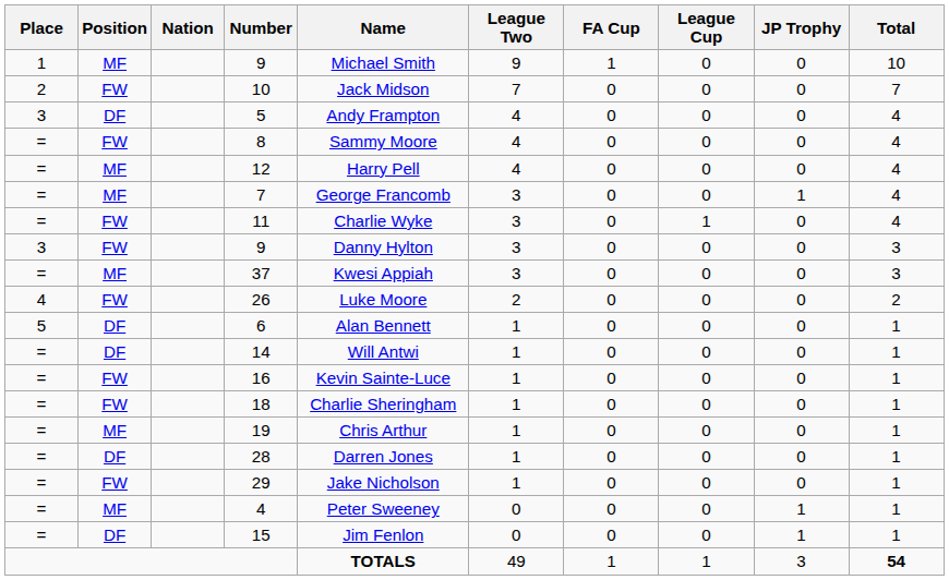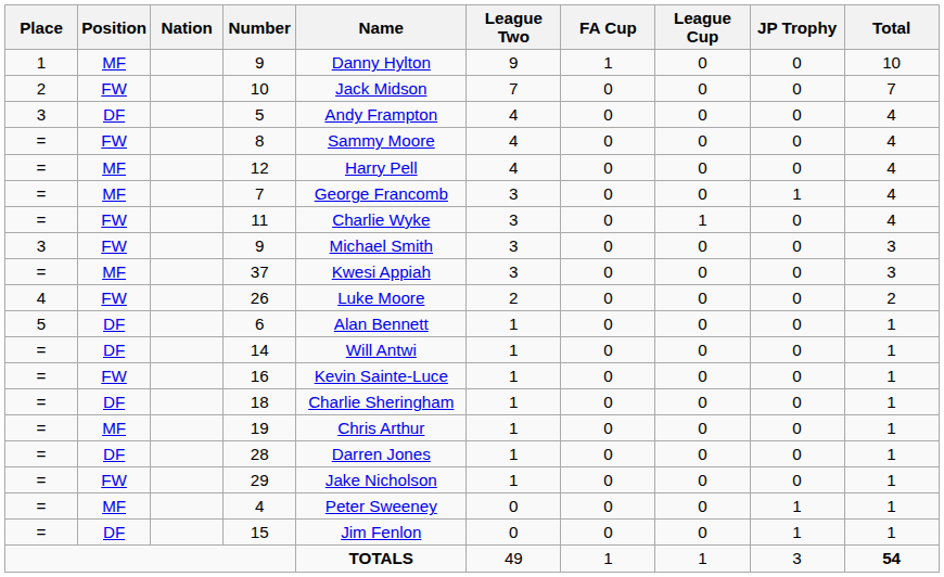1 / 9 | Name: Michael Smith -> Danny Hylton
3 / 9 | Name: Danny Hylton -> Michael Smith
18 | Position: FW -> DF
